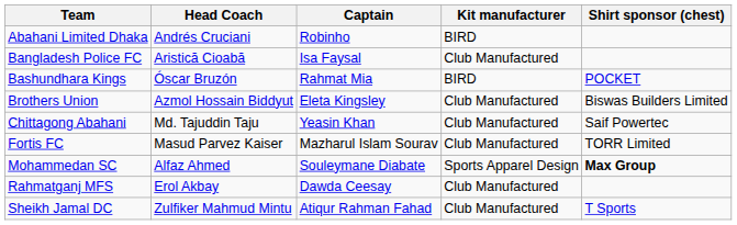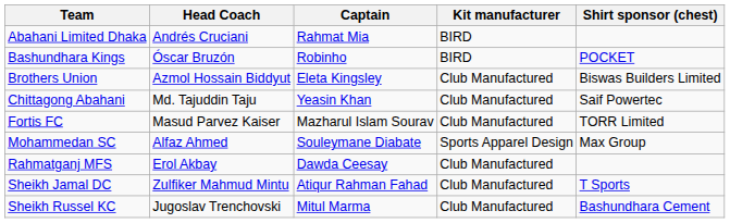Abahani Limited Dhaka | Captain: Robinho -> Rahmat Mia
- row: Bangladesh Police FC | Aristică Cioabă | Isa Faysal | Club Manufactured
Bashundhara Kings | Captain: Rahmat Mia -> Robinho
Mohammedan SC | Shirt sponsor (chest): bold -> normal
+ row: Sheikh Russel KC | Jugoslav Trenchovski | Mitul Marma | Club Manufactured | Bashundhara Cement
